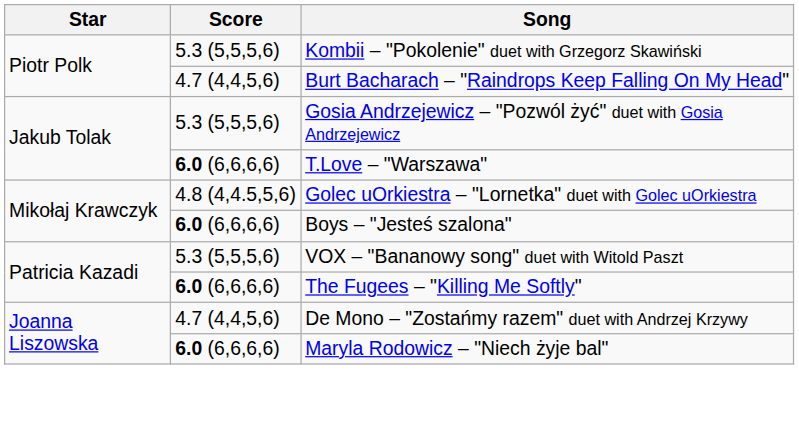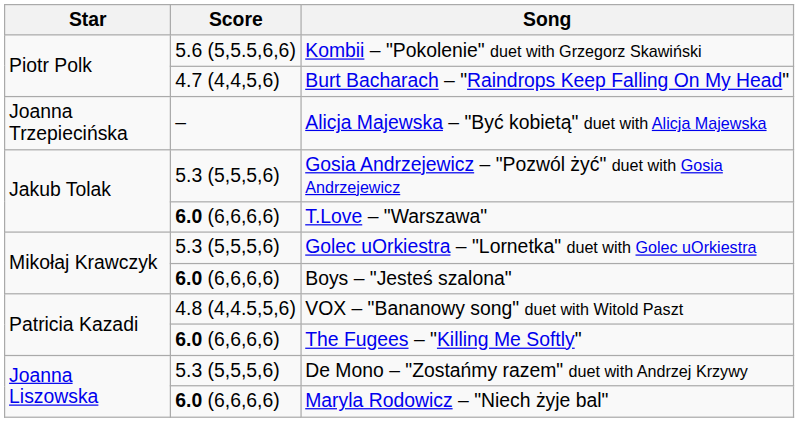Kombii – "Pokolenie" duet with Grzegorz Skawiński | Score: 5.3 (5,5,5,6) -> 5.6 (5,5.5,6,6)
+ row: Joanna Trzepiecińska | – | Alicja Majewska – "Być kobietą" duet with Alicja Majewska
Golec uOrkiestra – "Lornetka" duet with Golec uOrkiestra | Score: 4.8 (4,4.5,5,6) -> 5.3 (5,5,5,6)
VOX – "Bananowy song" duet with Witold Paszt | Score: 5.3 (5,5,5,6) -> 4.8 (4,4.5,5,6)
De Mono – "Zostańmy razem" duet with Andrzej Krzywy | Score: 4.7 (4,4,5,6) -> 5.3 (5,5,5,6)
